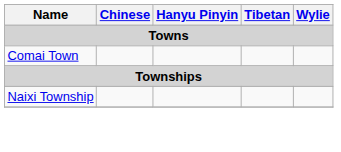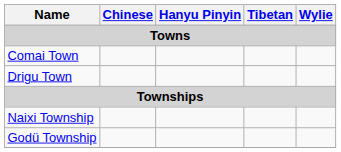+ row: Drigu Town
+ row: Godü Township
